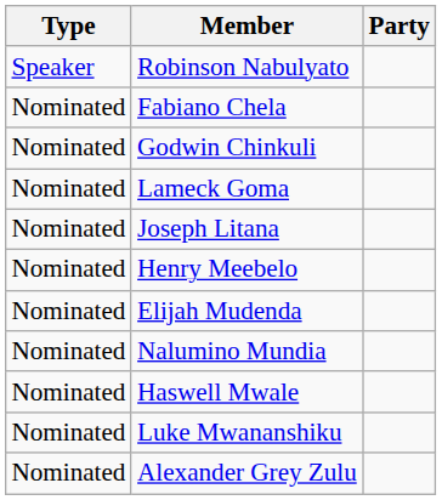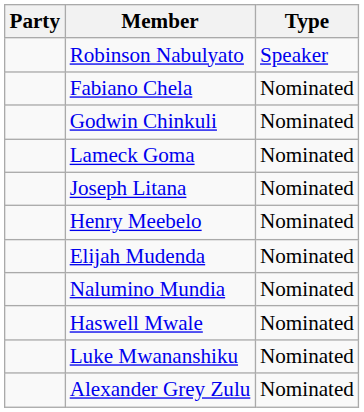columns swapped: Type <-> Party
